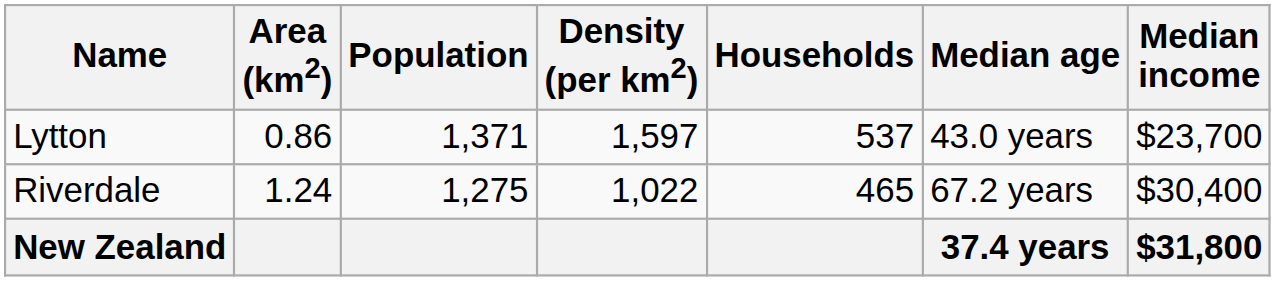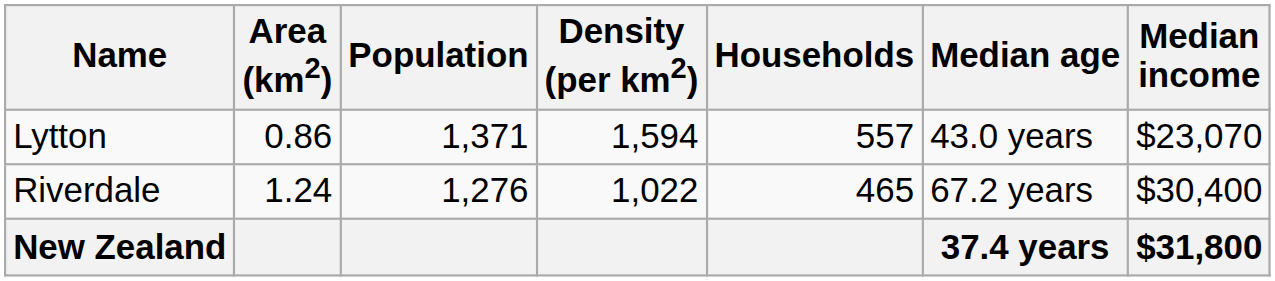Lytton | Density (per km2): 1,597 -> 1,594
Lytton | Households: 537 -> 557
Lytton | Median income: $23,700 -> $23,070
Riverdale | Population: 1,275 -> 1,276
